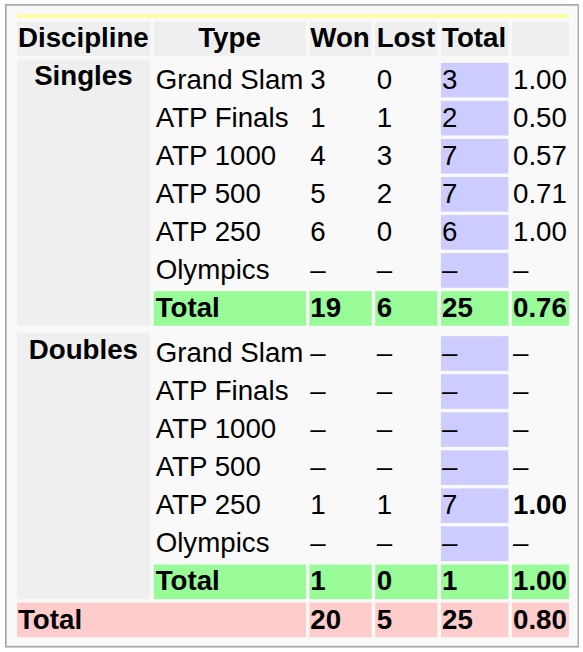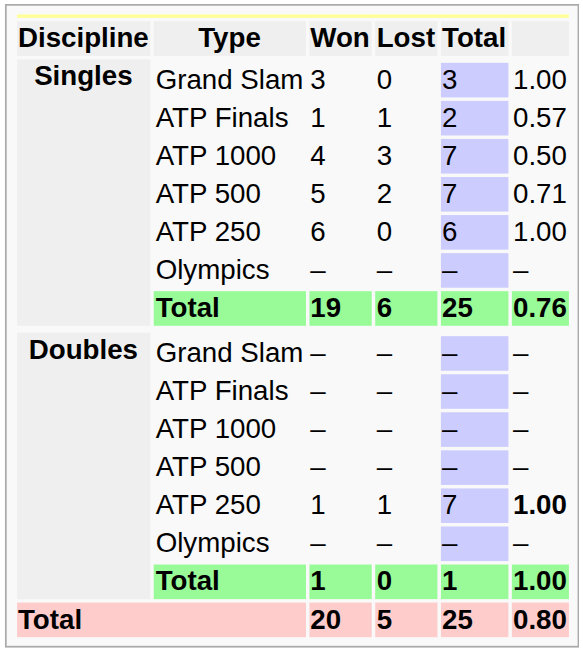ATP Finals / 1 | column 6: 0.50 -> 0.57
4 | column 6: 0.57 -> 0.50
